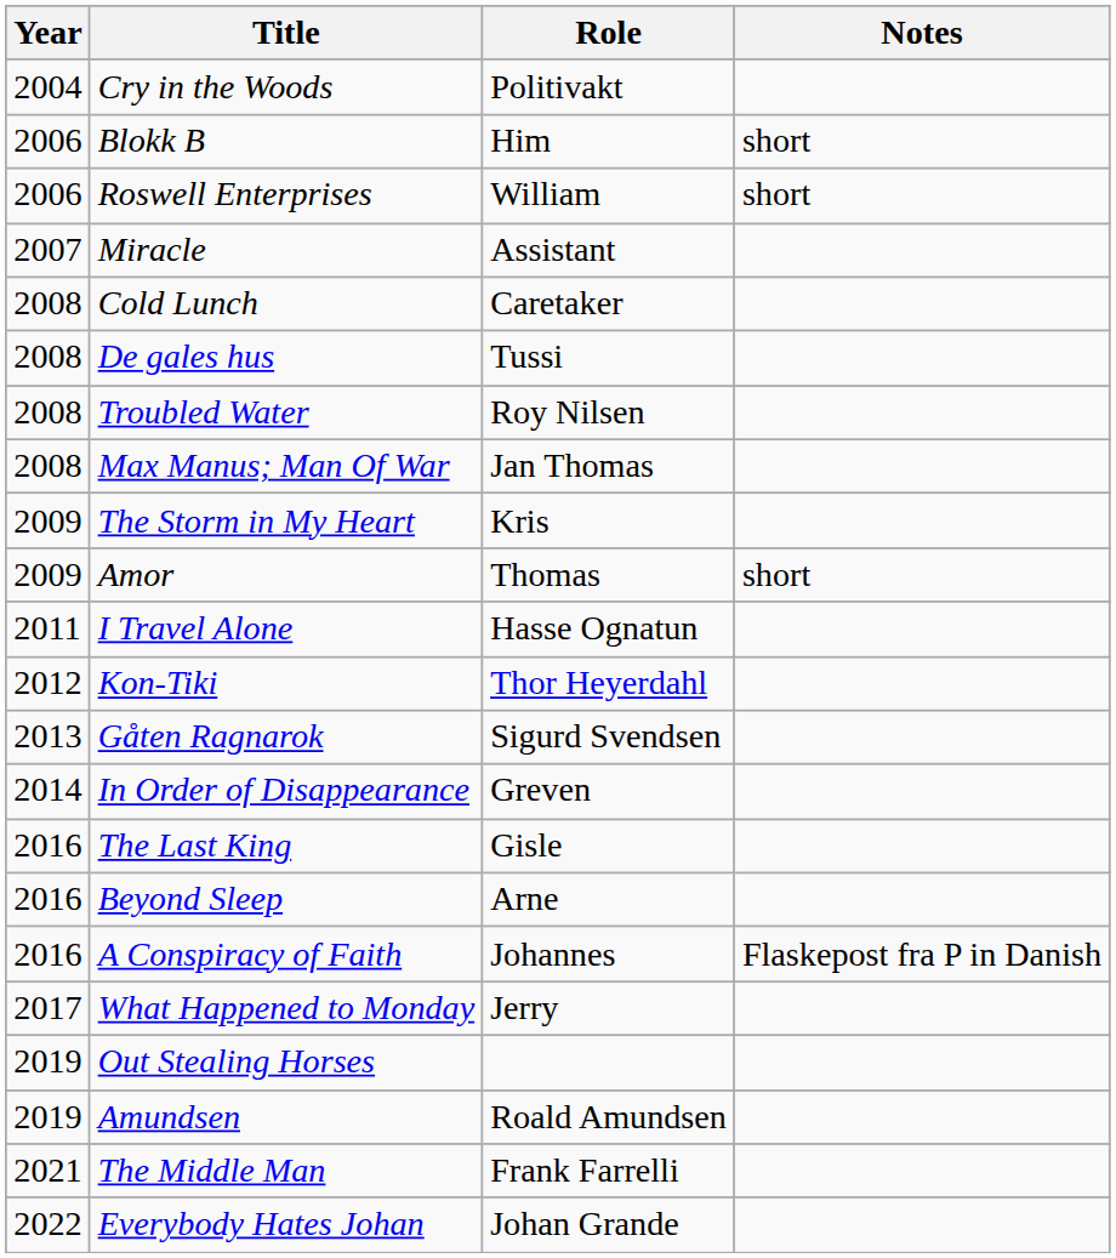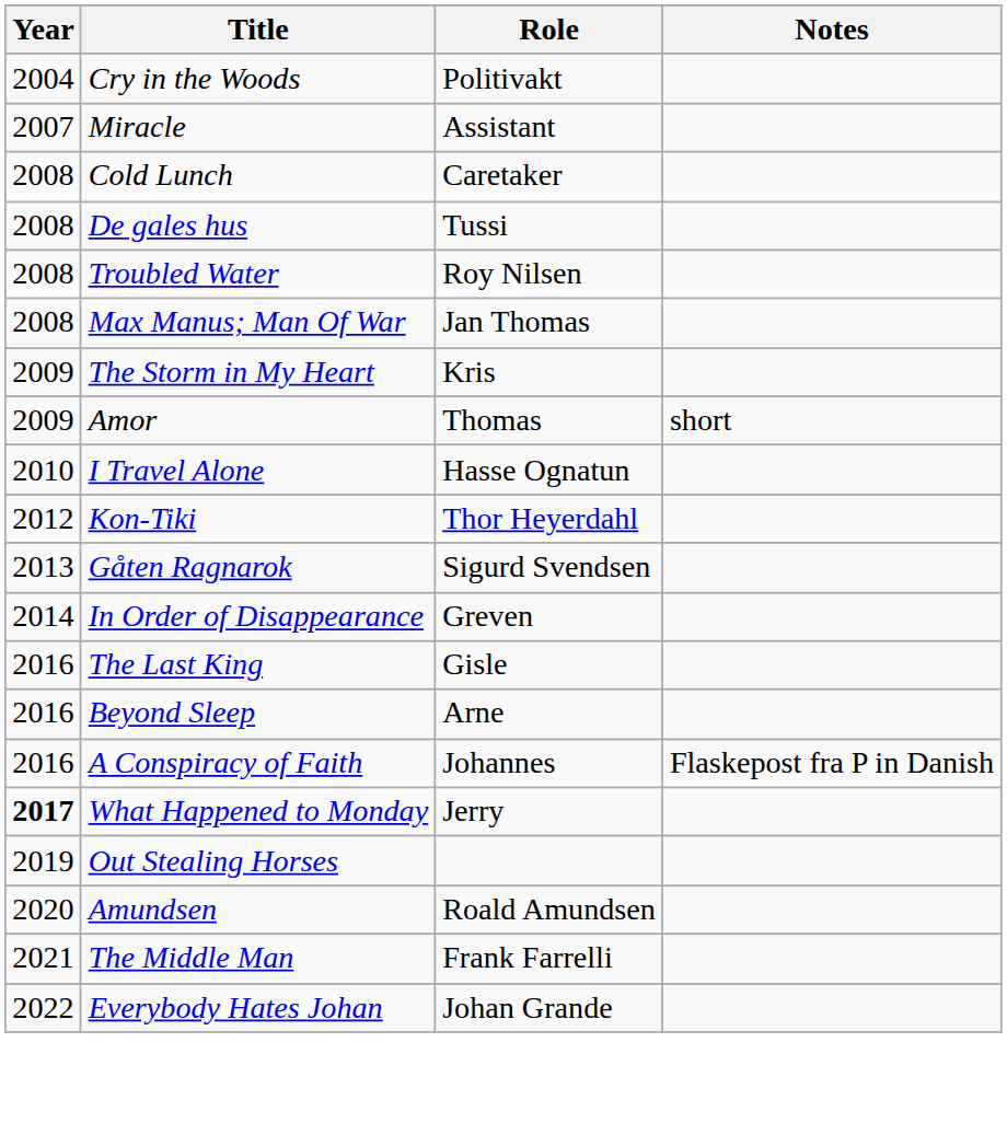- row: 2006 | Blokk B | Him | short
- row: 2006 | Roswell Enterprises | William | short
I Travel Alone | Year: 2011 -> 2010
What Happened to Monday | Year: normal -> bold
Amundsen | Year: 2019 -> 2020
